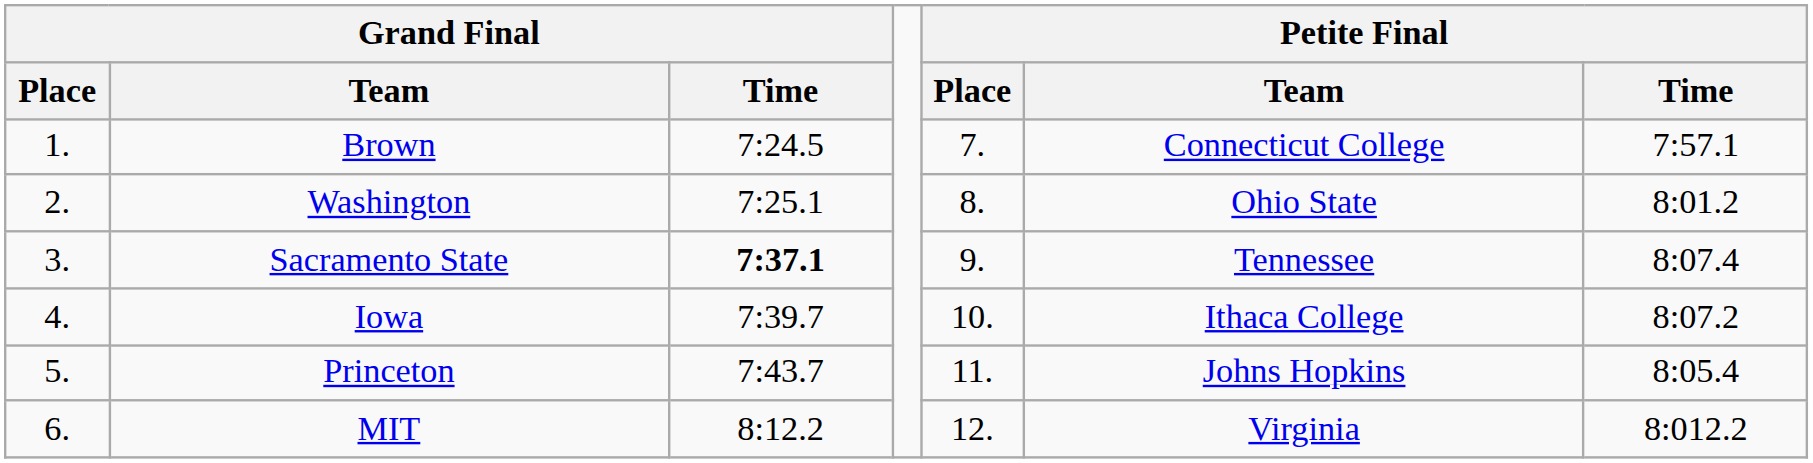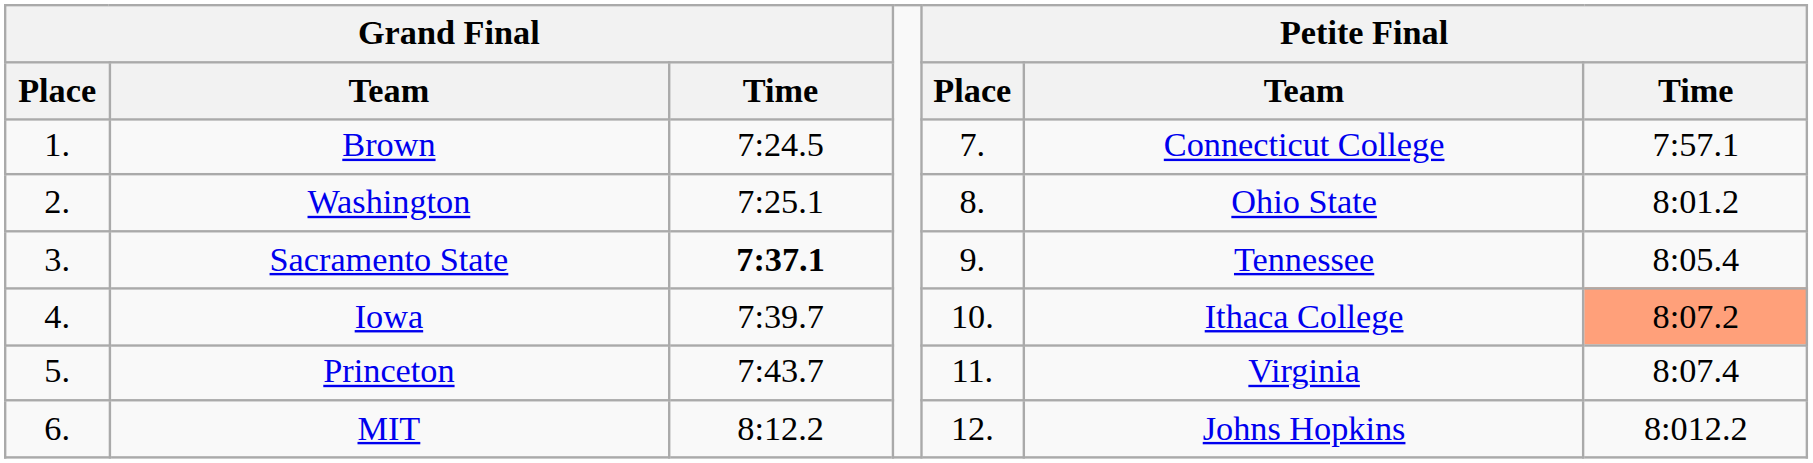Sacramento State | Petite Final / Time: 8:07.4 -> 8:05.4
Iowa | Petite Final / Time: no background -> lightsalmon background
Princeton | Petite Final / Team: Johns Hopkins -> Virginia
Princeton | Petite Final / Time: 8:05.4 -> 8:07.4
MIT | Petite Final / Team: Virginia -> Johns Hopkins
